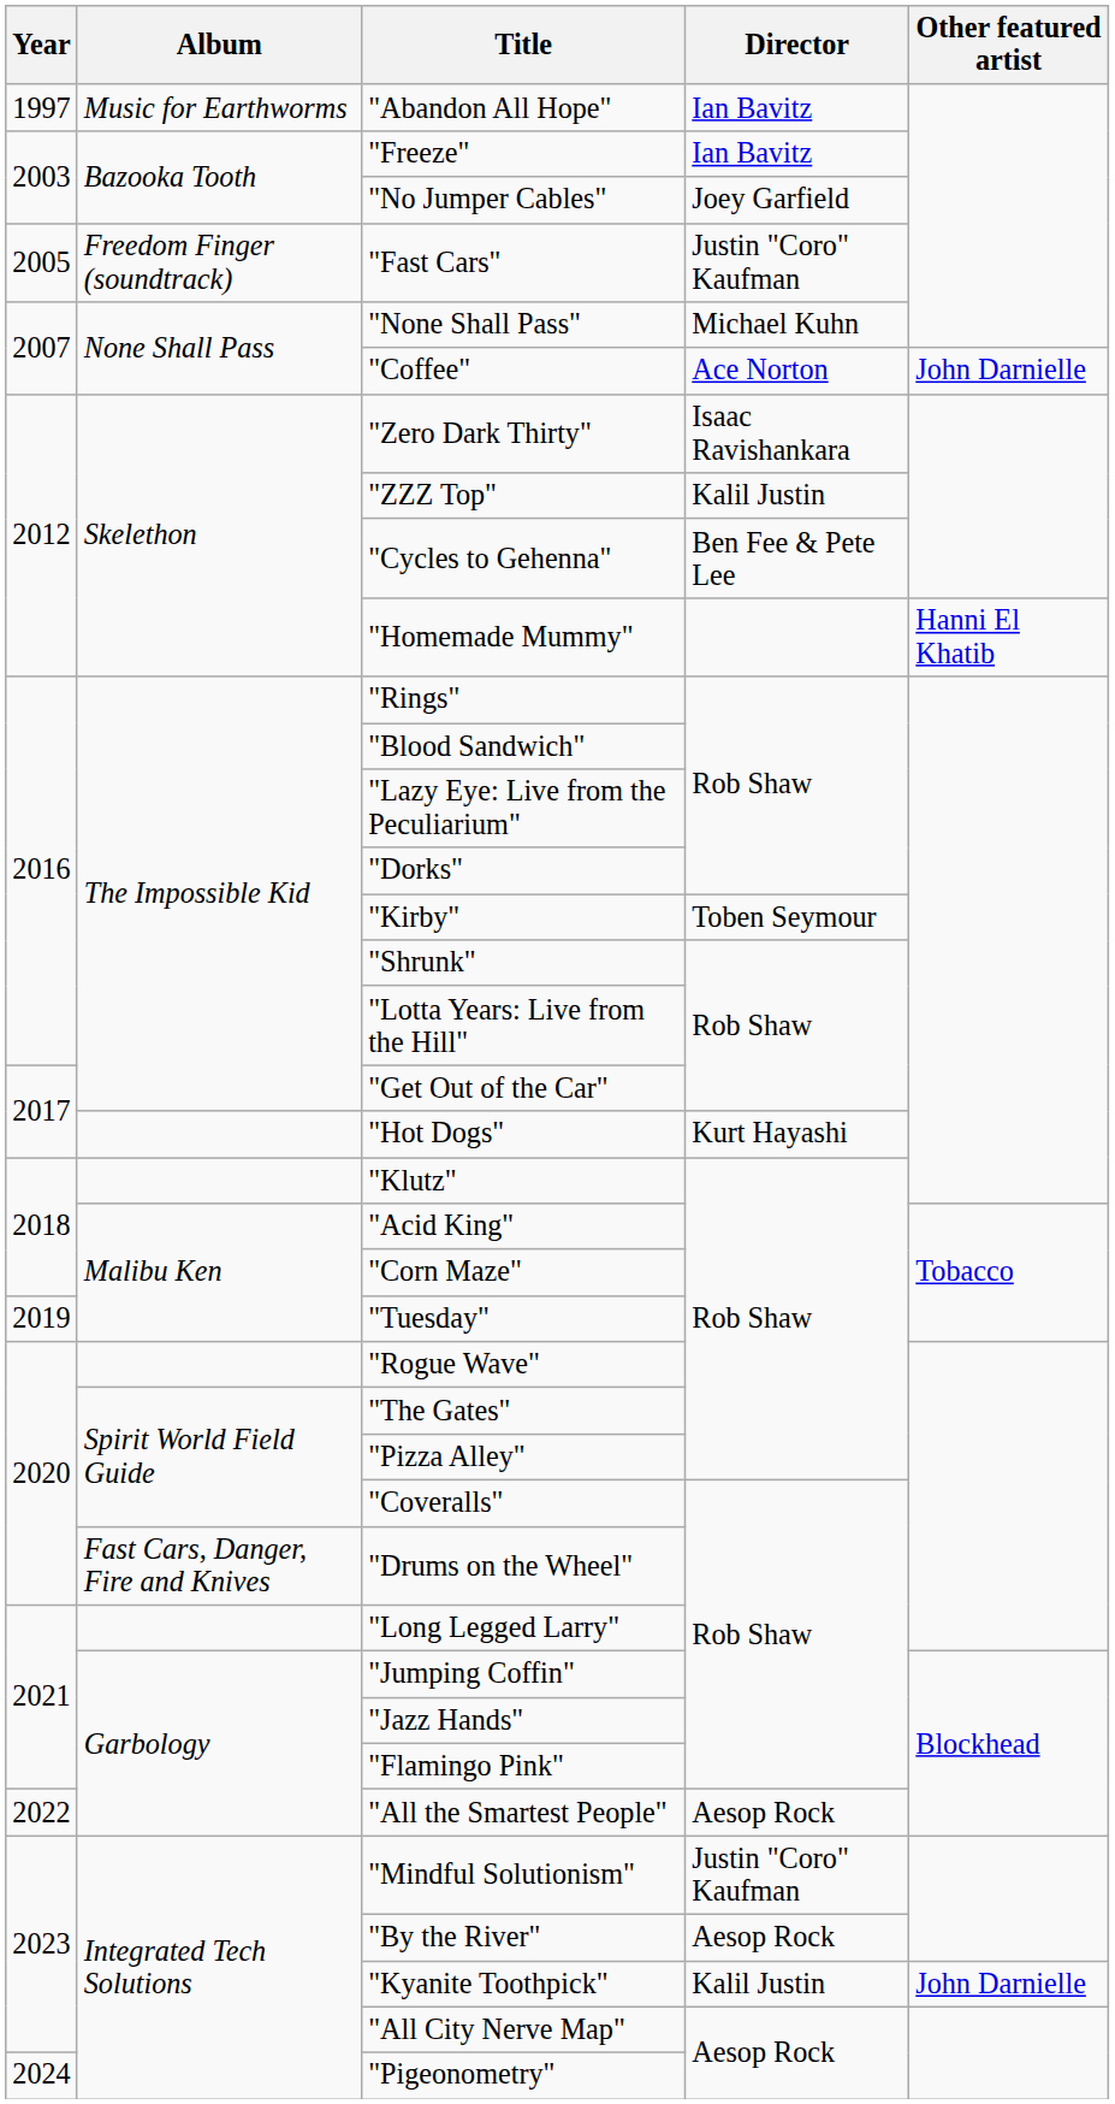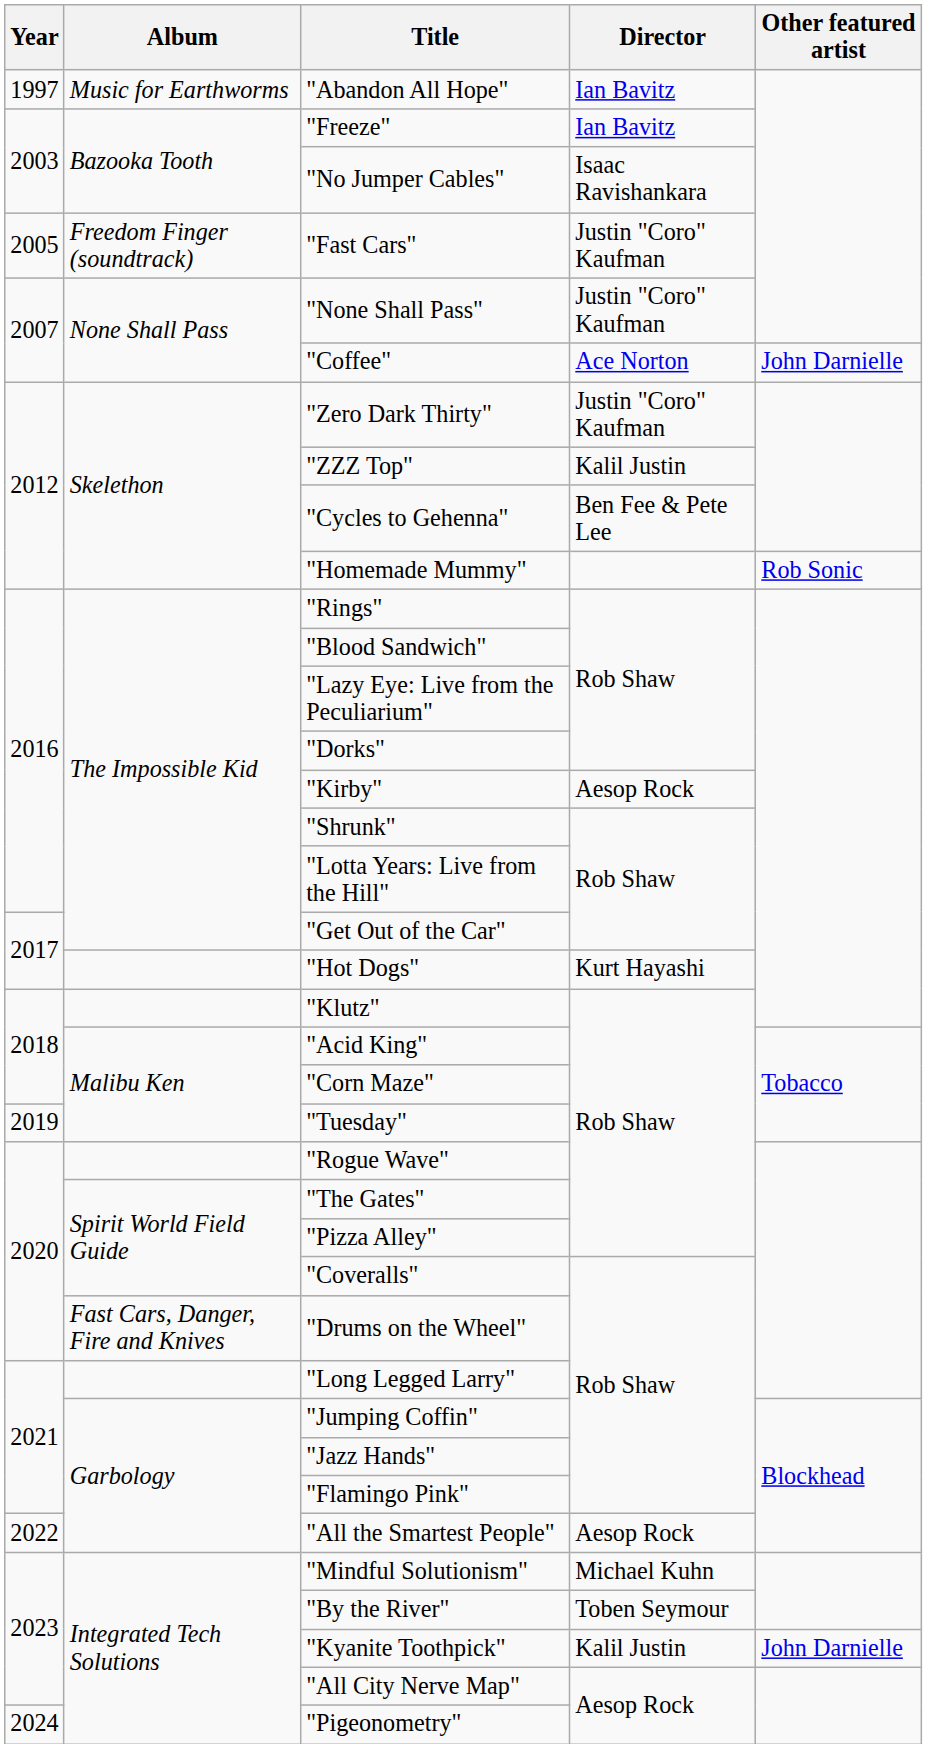"No Jumper Cables" | Director: Joey Garfield -> Isaac Ravishankara
"None Shall Pass" | Director: Michael Kuhn -> Justin "Coro" Kaufman
"Zero Dark Thirty" | Director: Isaac Ravishankara -> Justin "Coro" Kaufman
"Homemade Mummy" | Other featured artist: Hanni El Khatib -> Rob Sonic
"Kirby" | Director: Toben Seymour -> Aesop Rock
"Mindful Solutionism" | Director: Justin "Coro" Kaufman -> Michael Kuhn
"By the River" | Director: Aesop Rock -> Toben Seymour
